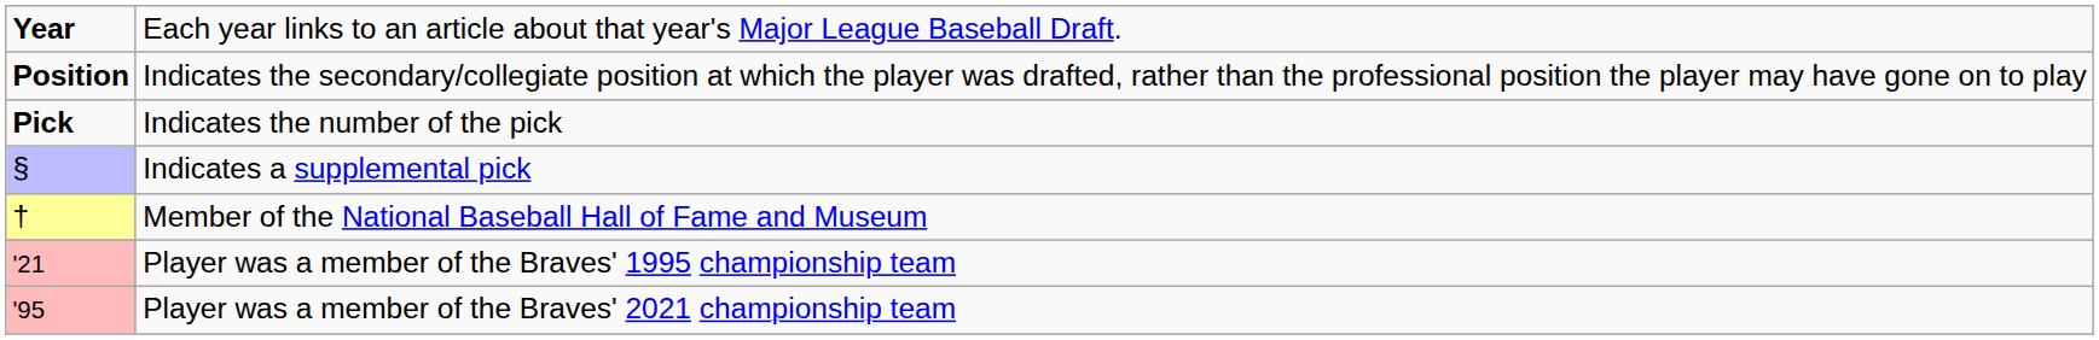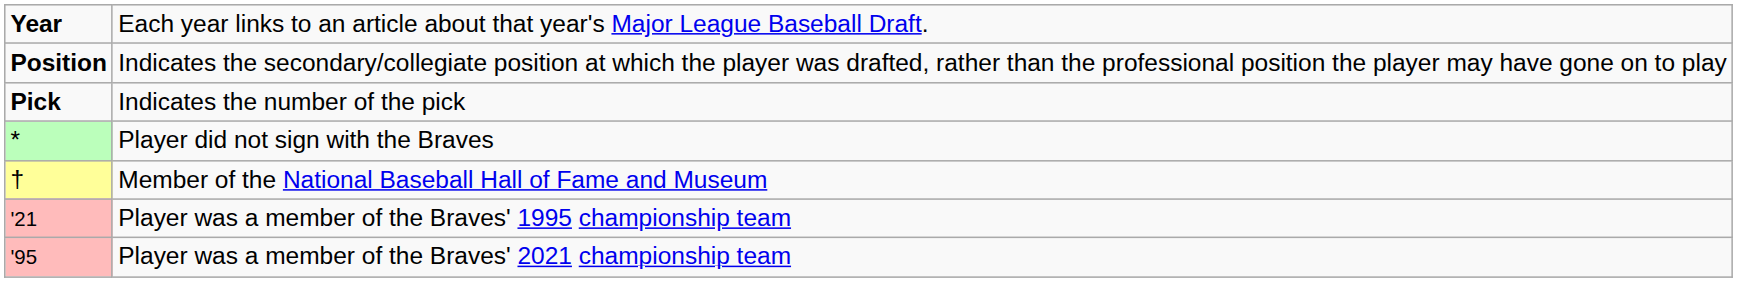+ row: * | Player did not sign with the Braves
- row: § | Indicates a supplemental pick
